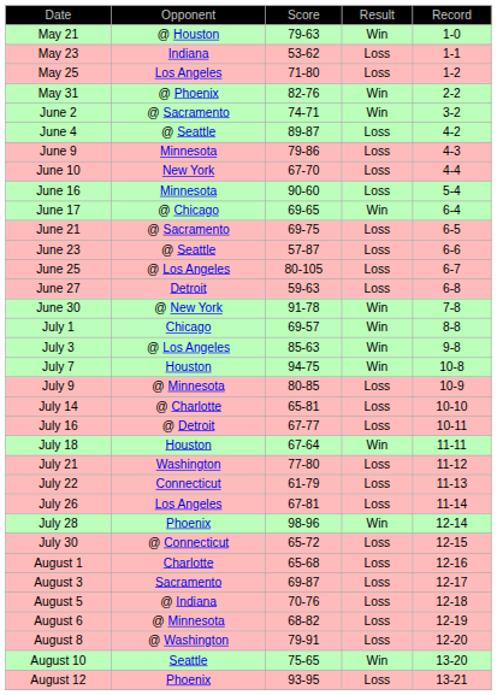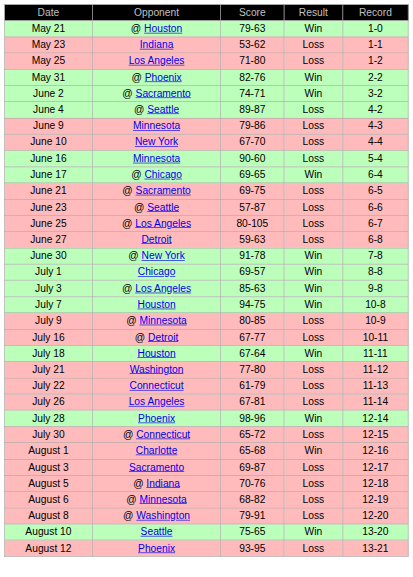- row: July 14 | @ Charlotte | 65-81 | Loss | 10-10
August 1 | column 4: Loss -> Win
